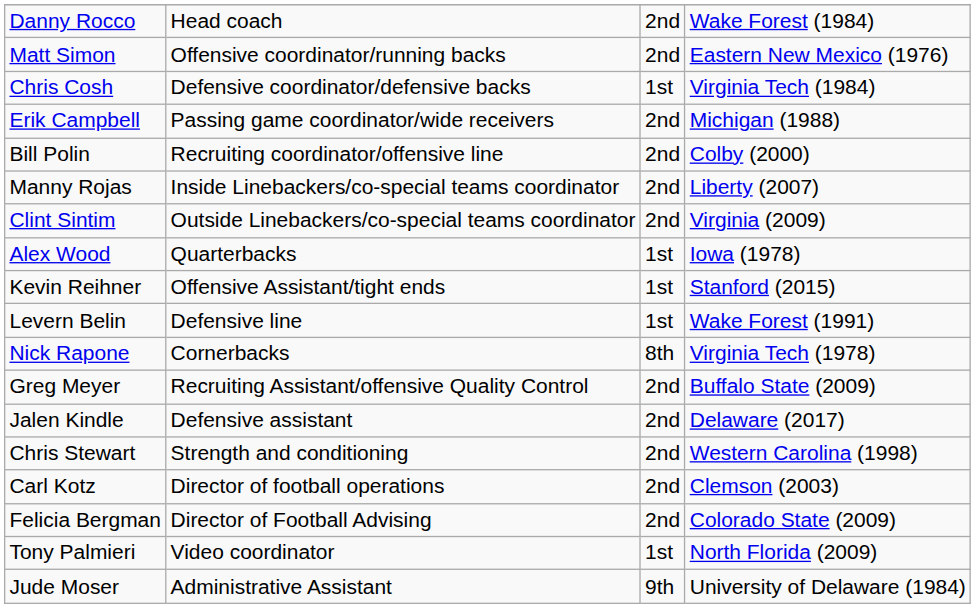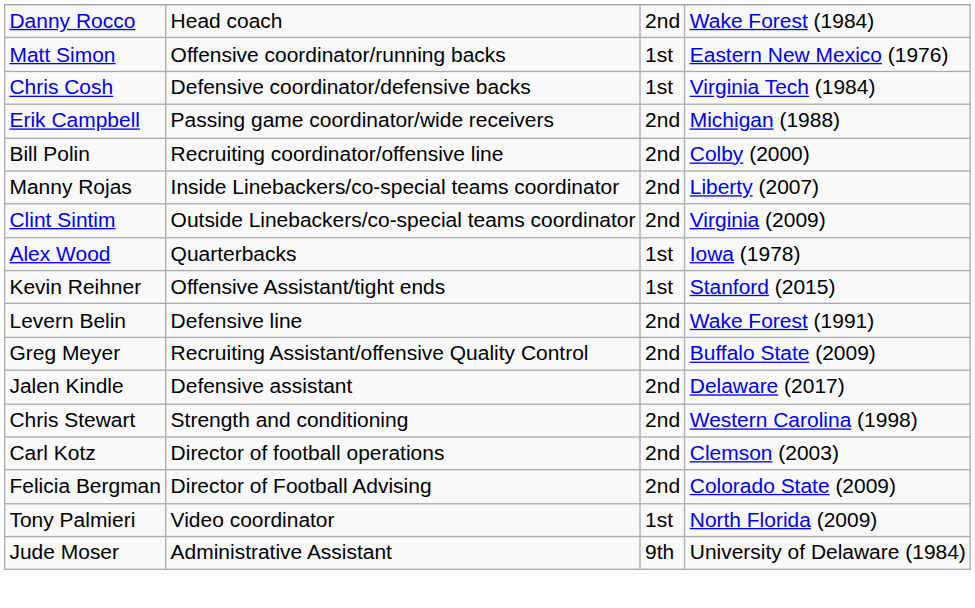Matt Simon | column 3: 2nd -> 1st
Levern Belin | column 3: 1st -> 2nd
- row: Nick Rapone | Cornerbacks | 8th | Virginia Tech (1978)
